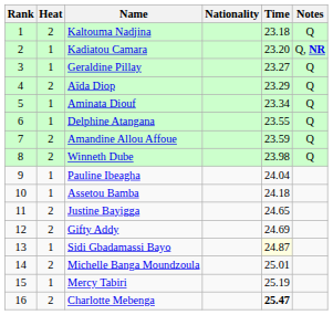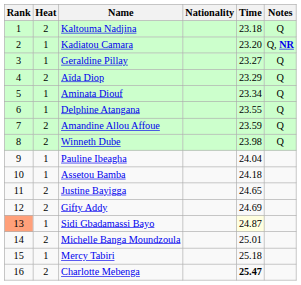Sidi Gbadamassi Bayo | Rank: no background -> lightsalmon background
Mercy Tabiri | Time: 25.19 -> 25.18
